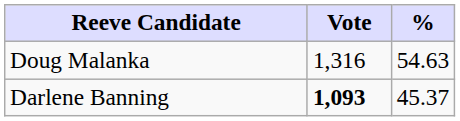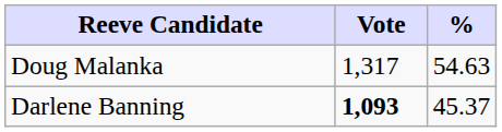Doug Malanka | Vote: 1,316 -> 1,317
